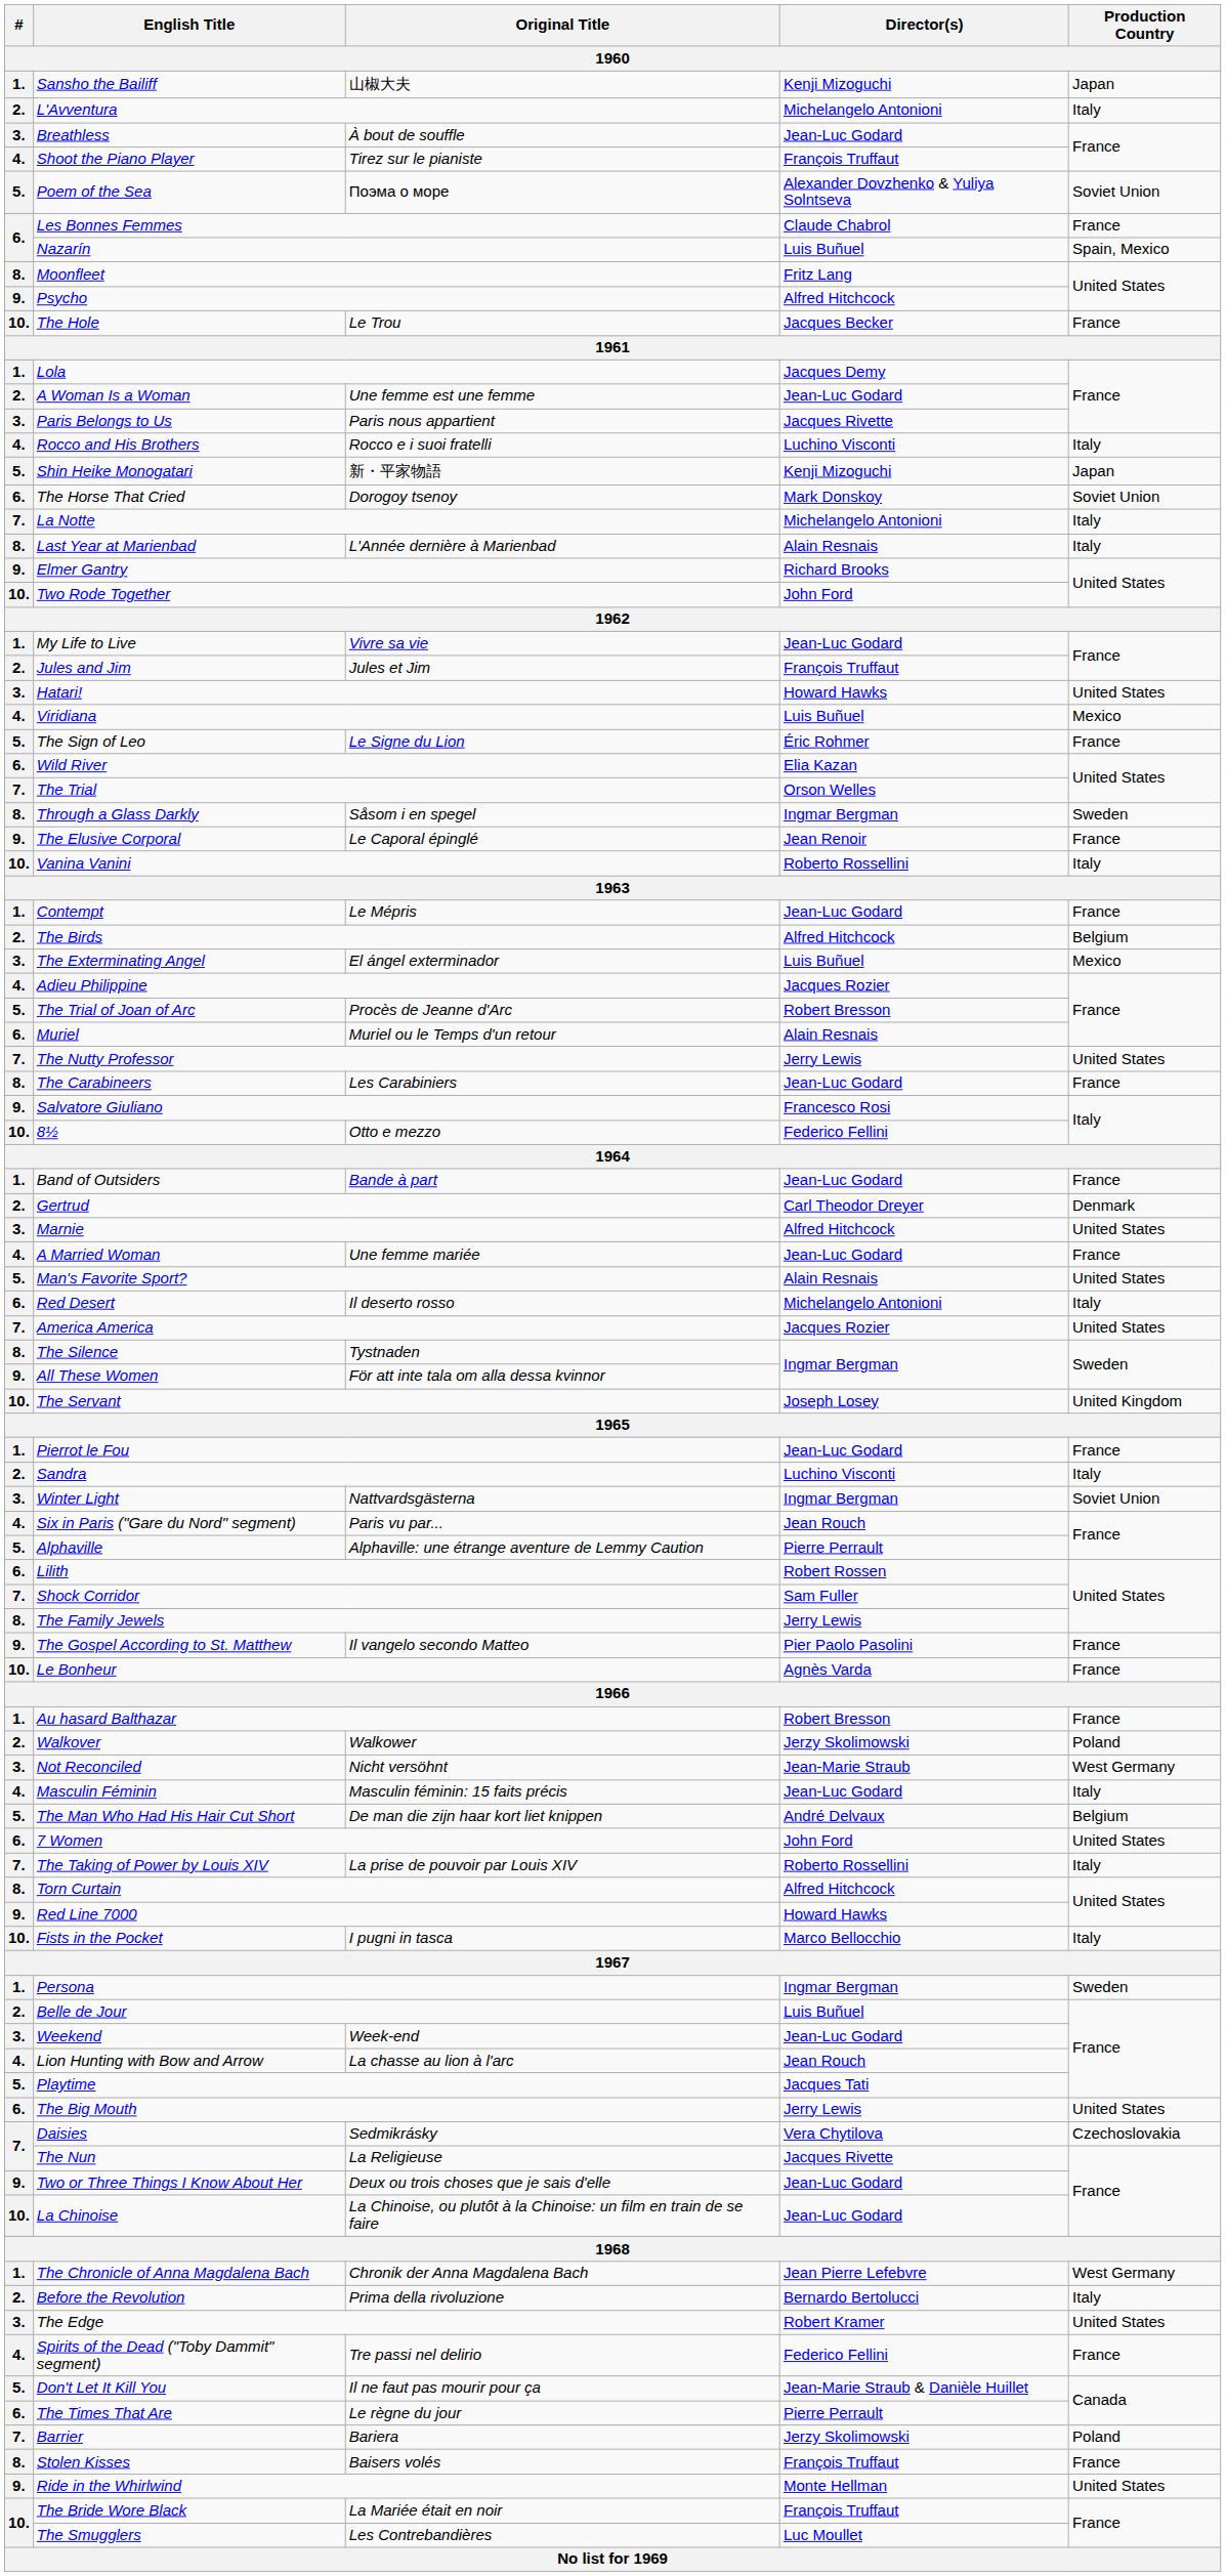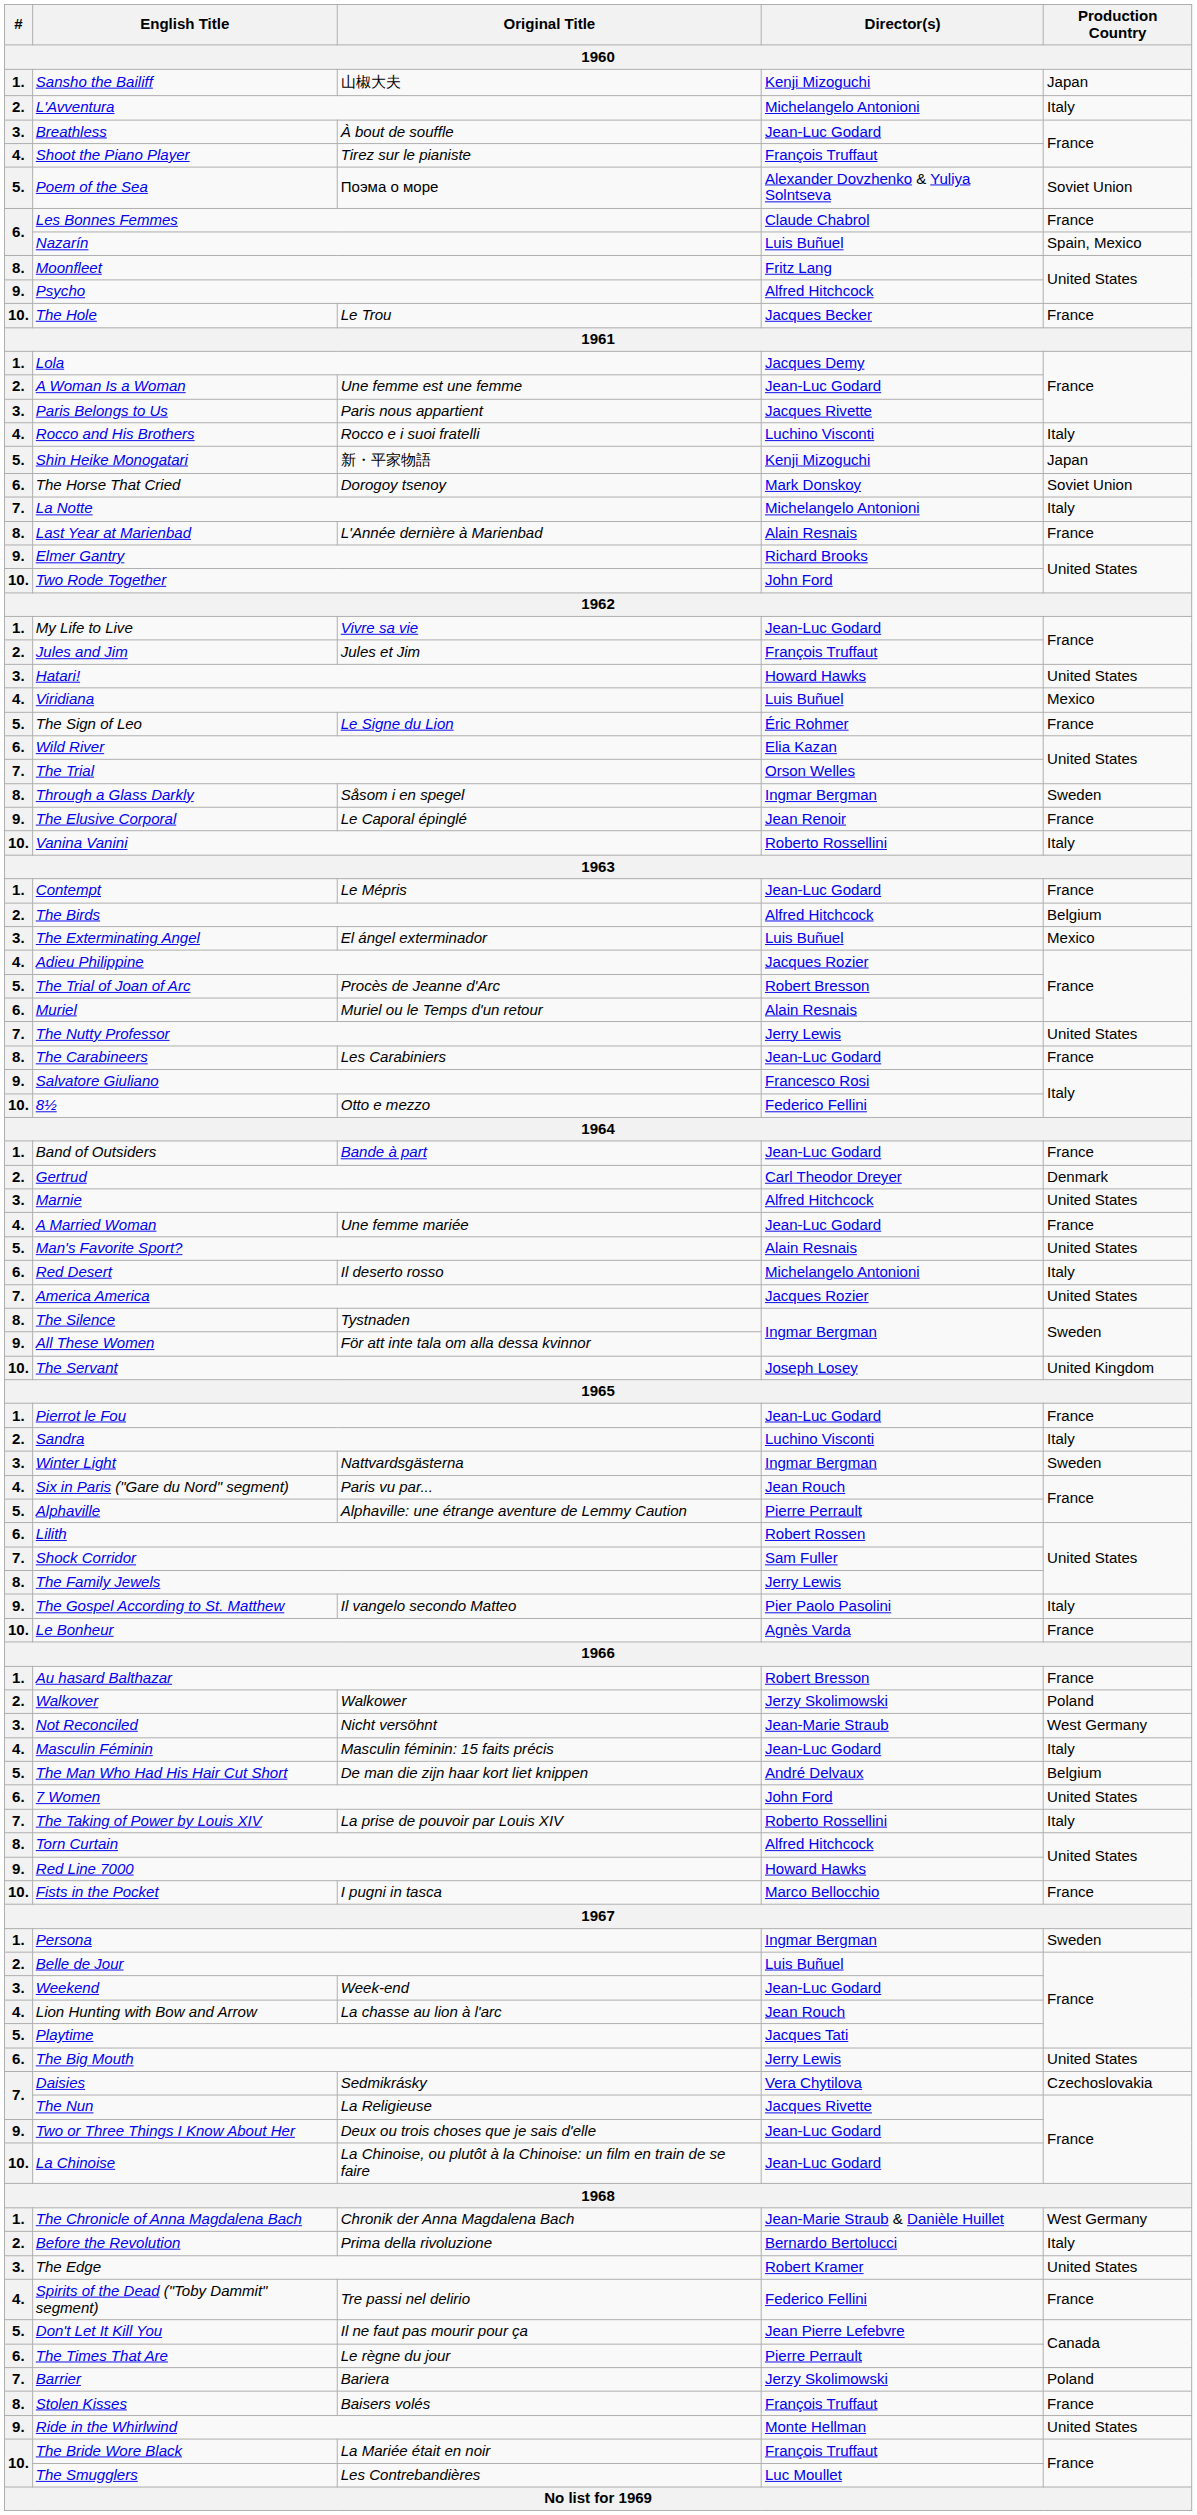Last Year at Marienbad | Production Country: Italy -> France
Winter Light | Production Country: Soviet Union -> Sweden
The Gospel According to St. Matthew | Production Country: France -> Italy
Fists in the Pocket | Production Country: Italy -> France
The Chronicle of Anna Magdalena Bach | Director(s): Jean Pierre Lefebvre -> Jean-Marie Straub & Danièle Huillet
Don't Let It Kill You | Director(s): Jean-Marie Straub & Danièle Huillet -> Jean Pierre Lefebvre
